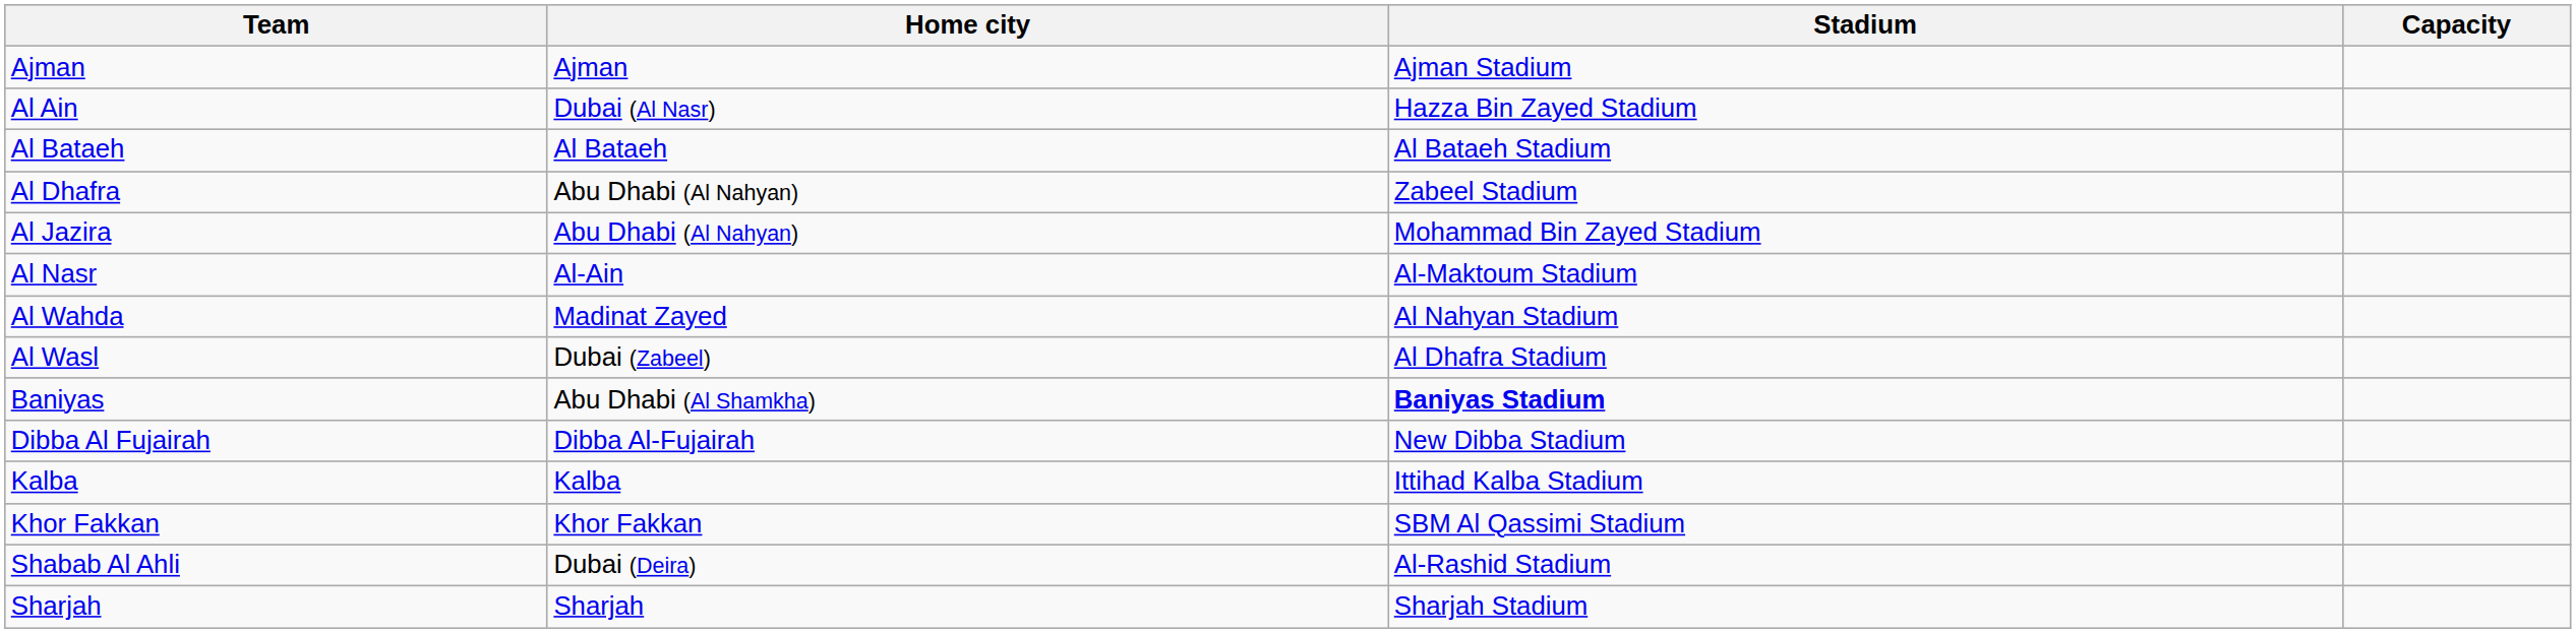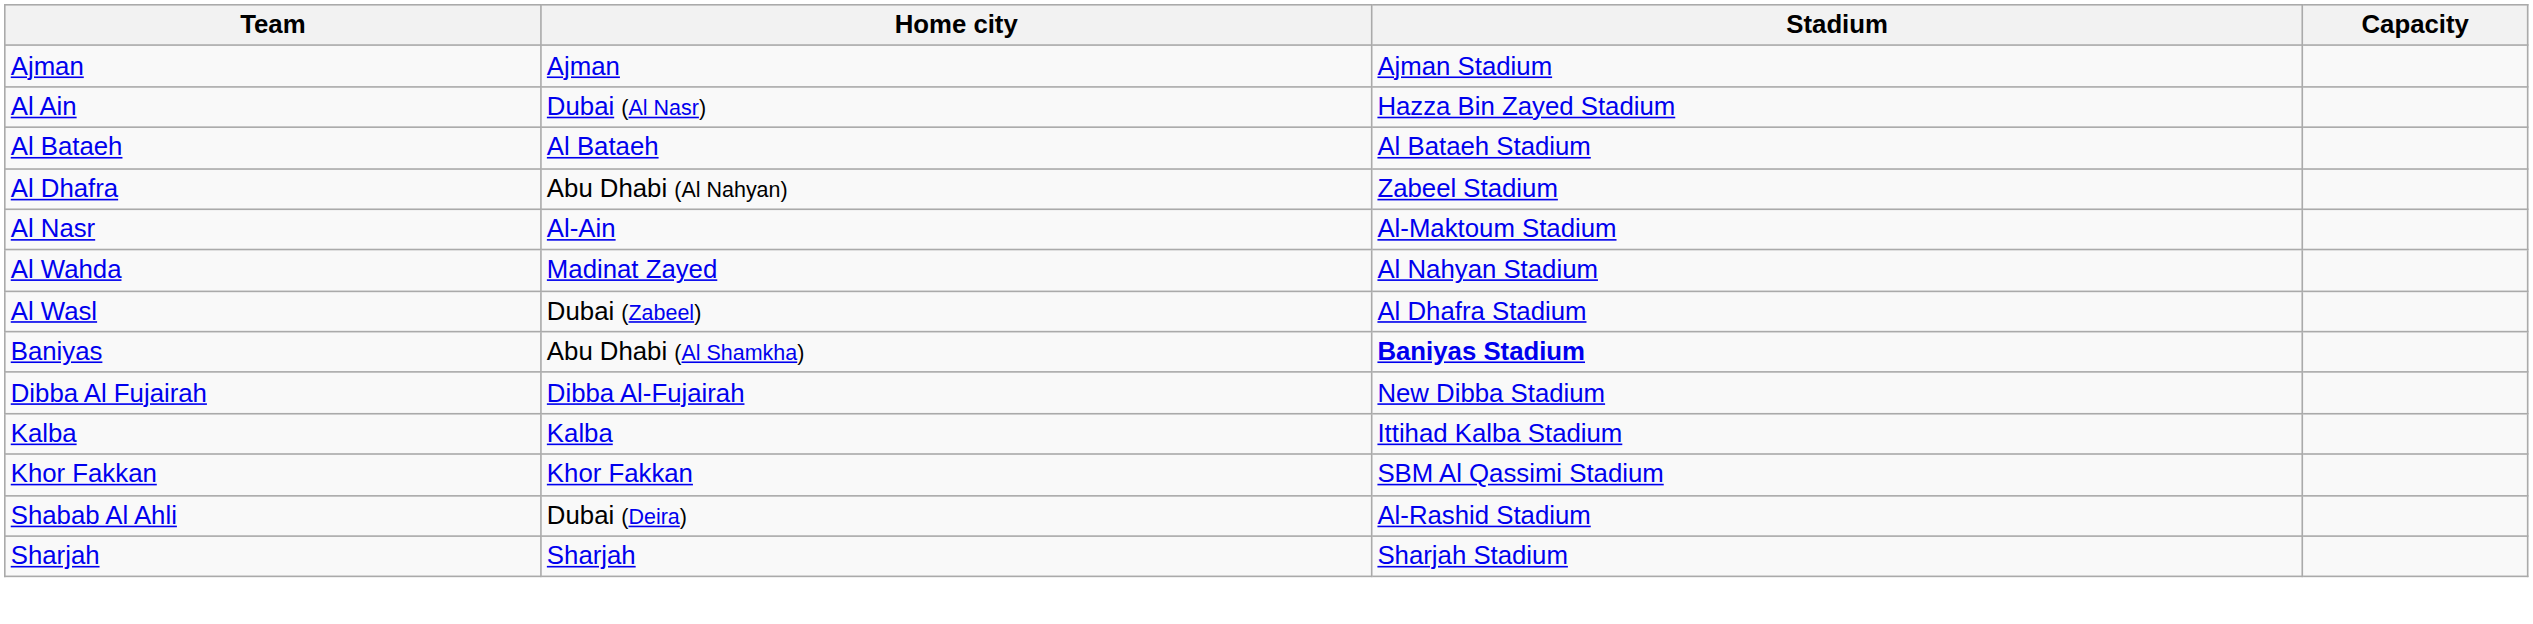- row: Al Jazira | Abu Dhabi (Al Nahyan) | Mohammad Bin Zayed Stadium
